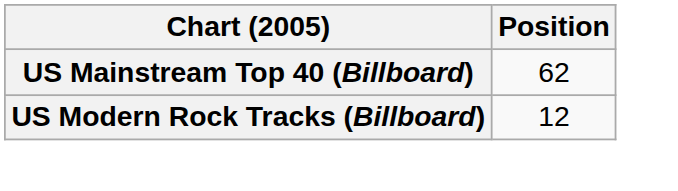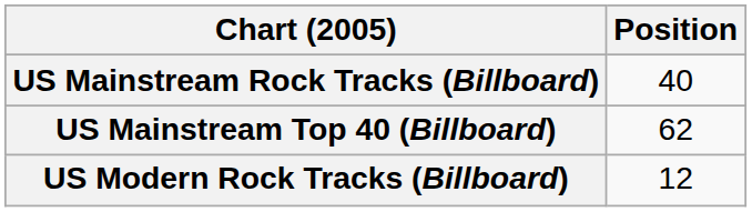+ row: US Mainstream Rock Tracks (Billboard) | 40
